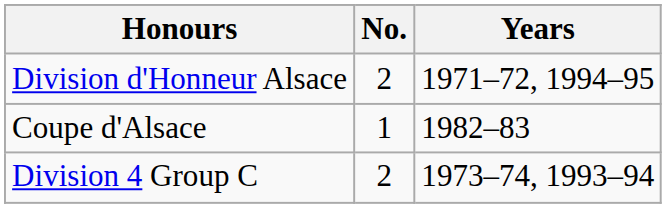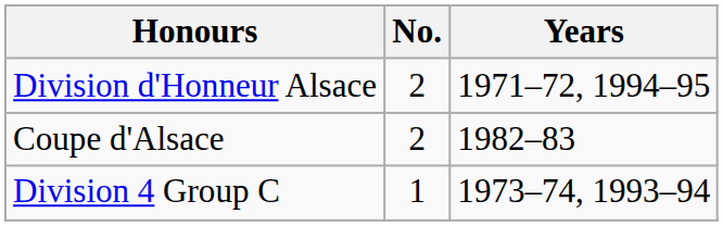Coupe d'Alsace | No.: 1 -> 2
Division 4 Group C | No.: 2 -> 1
